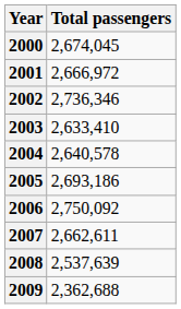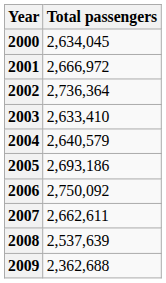2000 | Total passengers: 2,674,045 -> 2,634,045
2002 | Total passengers: 2,736,346 -> 2,736,364
2004 | Total passengers: 2,640,578 -> 2,640,579
